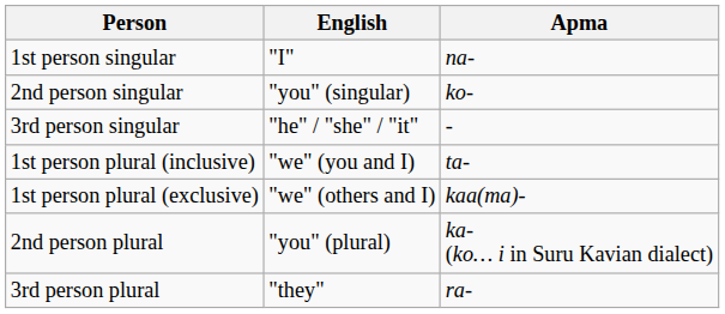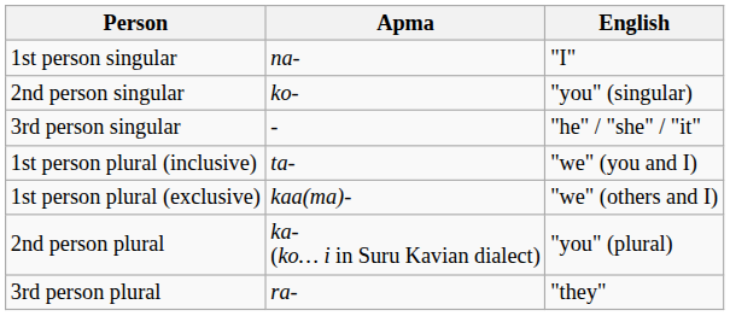columns swapped: Apma <-> English
